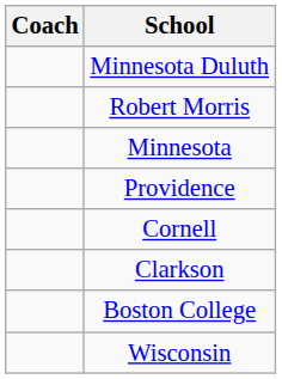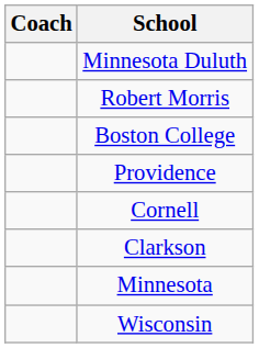rows swapped: Boston College <-> Minnesota
